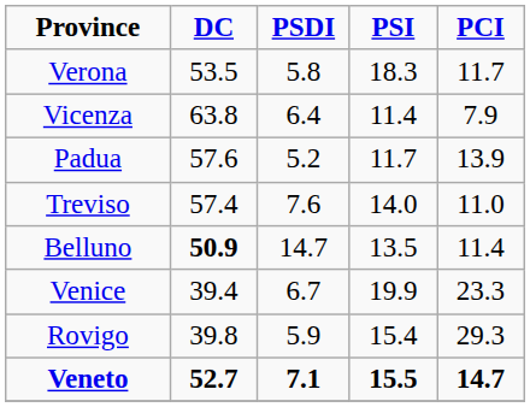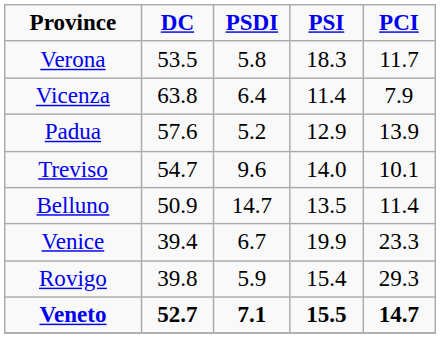Padua | PSI: 11.7 -> 12.9
Treviso | DC: 57.4 -> 54.7
Treviso | PSDI: 7.6 -> 9.6
Treviso | PCI: 11.0 -> 10.1
Belluno | DC: bold -> normal
